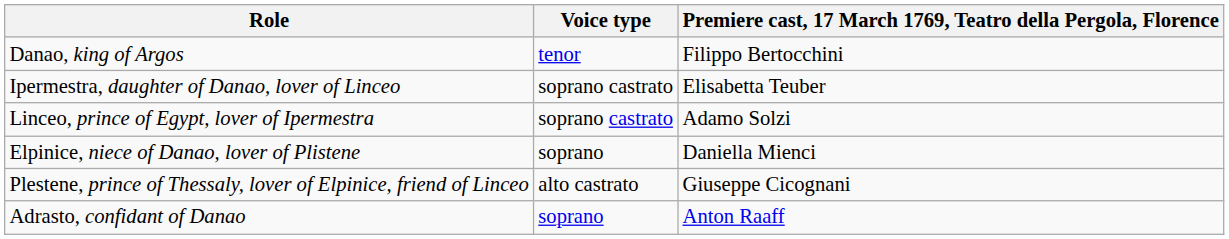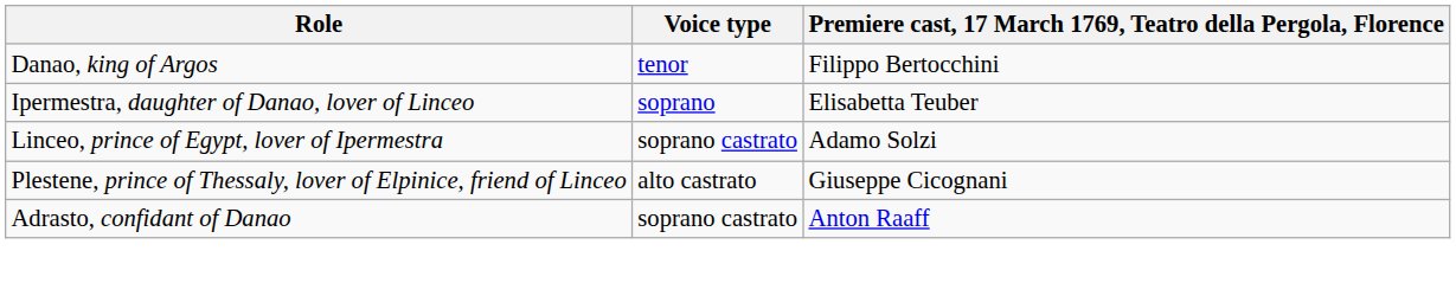Ipermestra, daughter of Danao, lover of Linceo | Voice type: soprano castrato -> soprano
- row: Elpinice, niece of Danao, lover of Plistene | soprano | Daniella Mienci
Adrasto, confidant of Danao | Voice type: soprano -> soprano castrato
